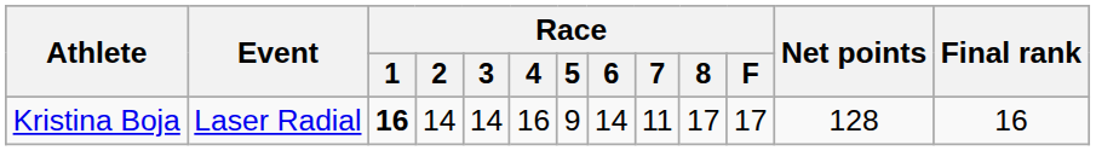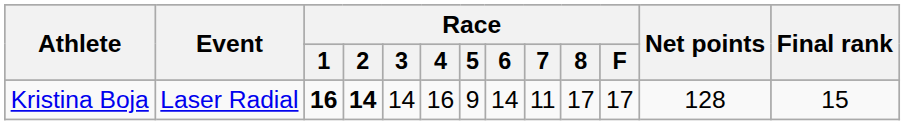Kristina Boja | Race / 2: normal -> bold
Kristina Boja | Final rank: 16 -> 15
